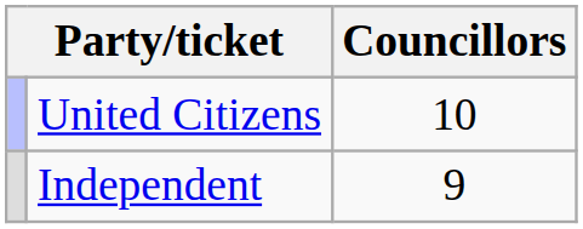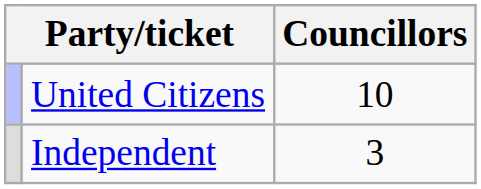Independent | Councillors: 9 -> 3
